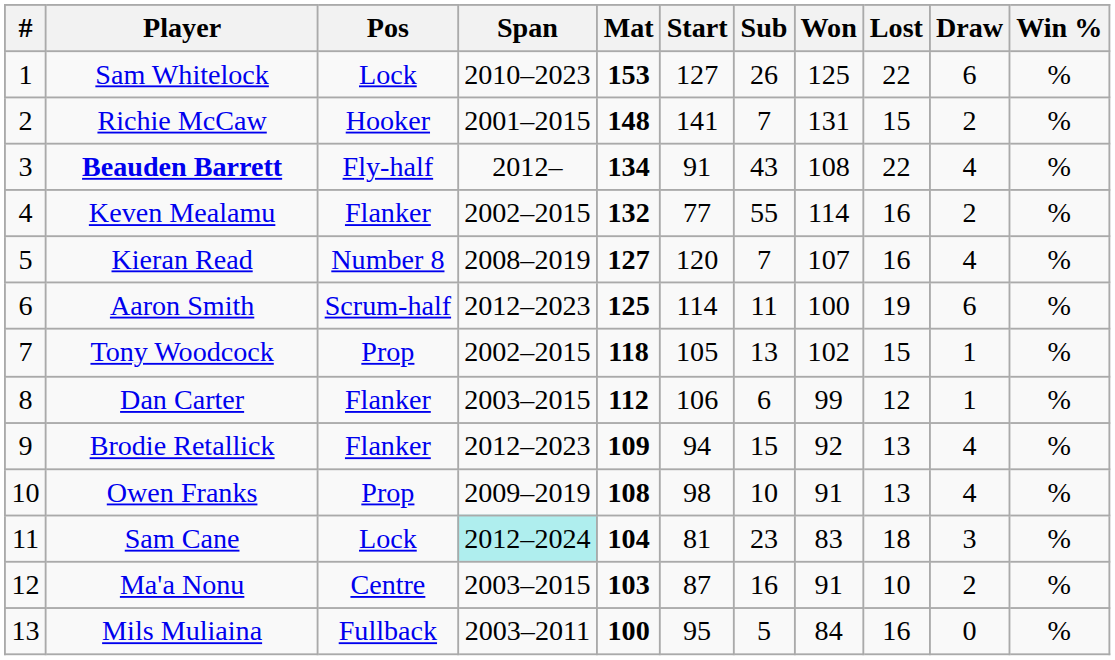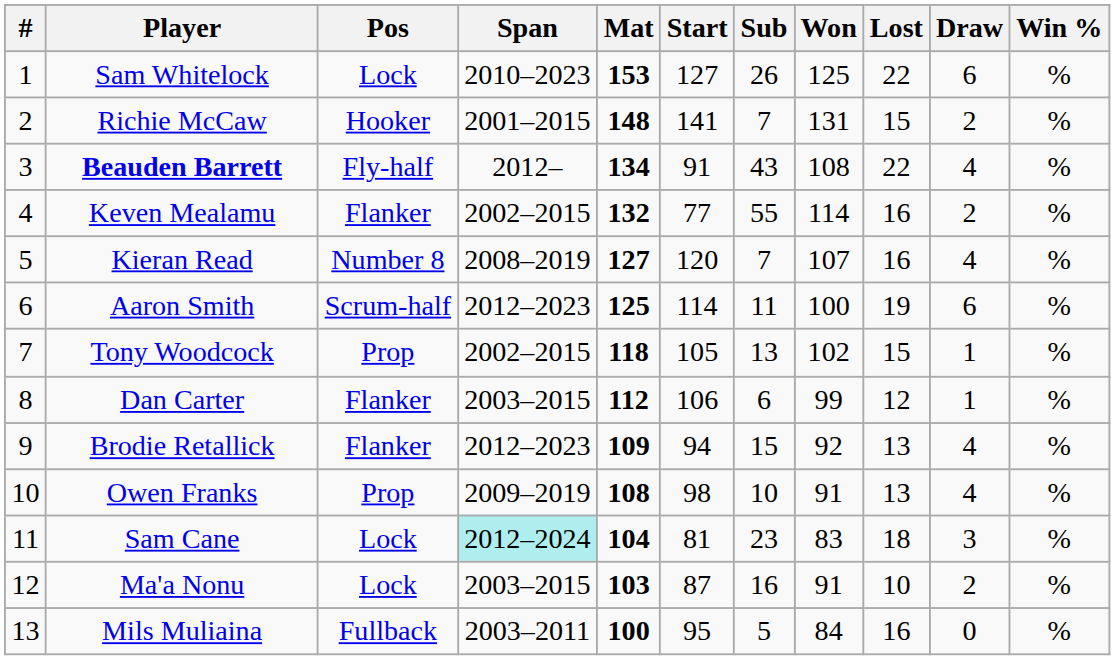Ma'a Nonu | Pos: Centre -> Lock
